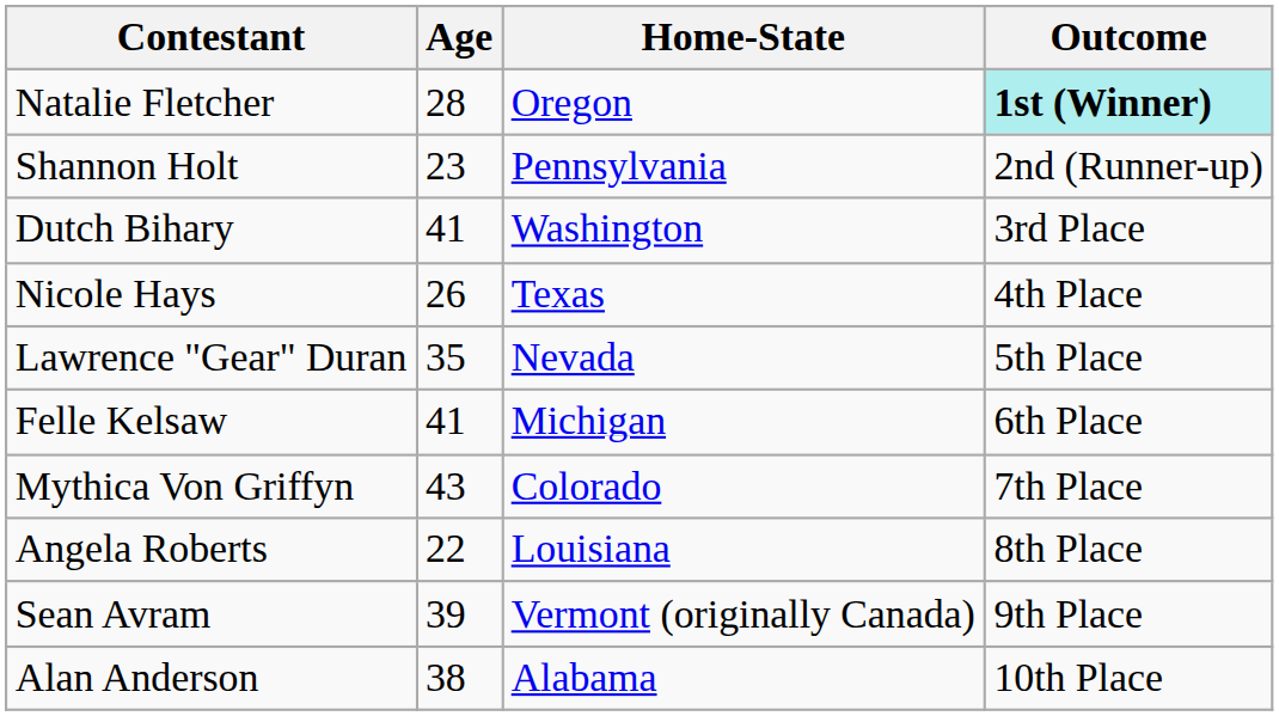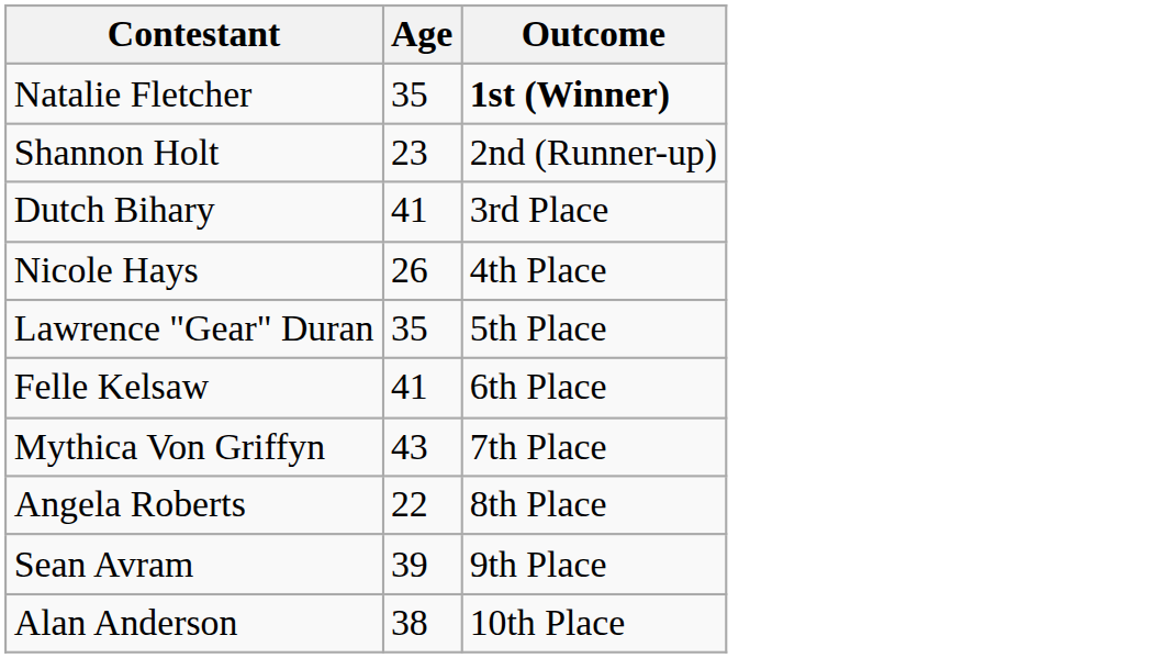- column: Home-State | Oregon | Pennsylvania | Washington | Texas | Nevada | Michigan | Colorado | Louisiana | Vermont (originally Canada) | Alabama
Natalie Fletcher | Age: 28 -> 35
Natalie Fletcher | Outcome: paleturquoise background -> no background
